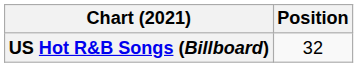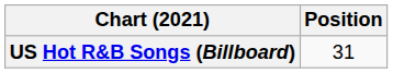US Hot R&B Songs (Billboard) | Position: 32 -> 31
